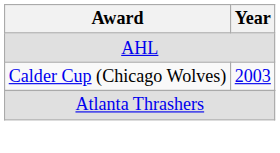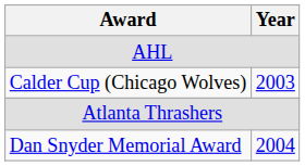+ row: Dan Snyder Memorial Award | 2004
